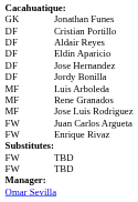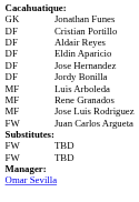- row: FW | Enrique Rivaz
